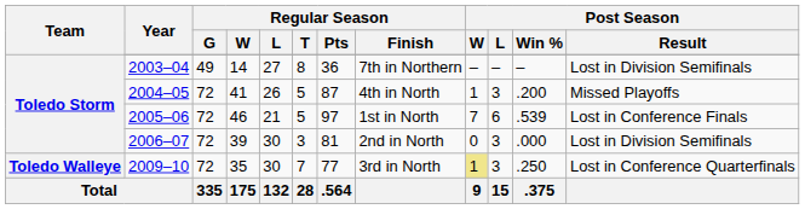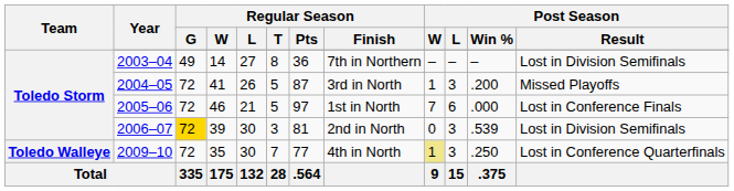2004–05 | Regular Season / Finish: 4th in North -> 3rd in North
2005–06 | Post Season / Win %: .539 -> .000
2006–07 | Regular Season / G: no background -> gold background
2006–07 | Post Season / Win %: .000 -> .539
2009–10 | Regular Season / Finish: 3rd in North -> 4th in North
